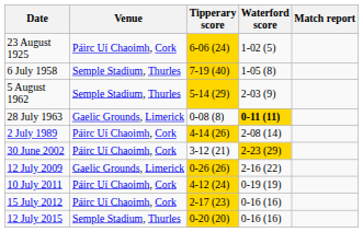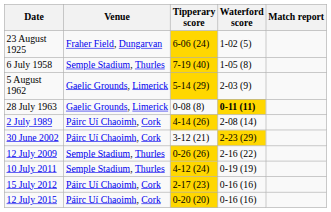23 August 1925 | Venue: Páirc Uí Chaoimh, Cork -> Fraher Field, Dungarvan
5 August 1962 | Venue: Semple Stadium, Thurles -> Gaelic Grounds, Limerick
12 July 2009 | Venue: Gaelic Grounds, Limerick -> Semple Stadium, Thurles
10 July 2011 | Venue: Páirc Uí Chaoimh, Cork -> Semple Stadium, Thurles
12 July 2015 | Venue: Semple Stadium, Thurles -> Páirc Uí Chaoimh, Cork
